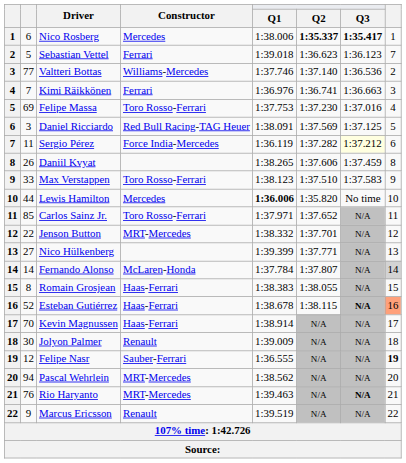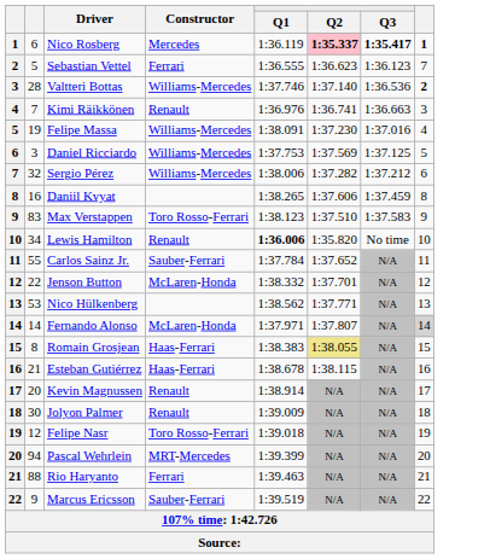Nico Rosberg | Q1: 1:38.006 -> 1:36.119
Nico Rosberg | Q2: no background -> pink background
Nico Rosberg | column 8: normal -> bold
Sebastian Vettel | Q1: 1:39.018 -> 1:36.555
Valtteri Bottas | column 2: 77 -> 28
Valtteri Bottas | column 8: normal -> bold
Kimi Räikkönen | Constructor: Ferrari -> Renault
Felipe Massa | column 2: 69 -> 19
Felipe Massa | Constructor: Toro Rosso-Ferrari -> Williams-Mercedes
Felipe Massa | Q1: 1:37.753 -> 1:38.091
Daniel Ricciardo | Constructor: Red Bull Racing-TAG Heuer -> Williams-Mercedes
Daniel Ricciardo | Q1: 1:38.091 -> 1:37.753
Sergio Pérez | column 2: 11 -> 32
Sergio Pérez | Constructor: Force India-Mercedes -> Williams-Mercedes
Sergio Pérez | Q1: 1:36.119 -> 1:38.006
Sergio Pérez | Q3: lightyellow background -> no background
Daniil Kvyat | column 2: 26 -> 16
Max Verstappen | column 2: 33 -> 83
Lewis Hamilton | column 2: 44 -> 34
Lewis Hamilton | Constructor: Mercedes -> Renault
Carlos Sainz Jr. | column 2: 85 -> 55
Carlos Sainz Jr. | Constructor: Toro Rosso-Ferrari -> Sauber-Ferrari
Carlos Sainz Jr. | Q1: 1:37.971 -> 1:37.784
Jenson Button | Constructor: MRT-Mercedes -> McLaren-Honda
Nico Hülkenberg | column 2: 27 -> 53
Nico Hülkenberg | Q1: 1:39.399 -> 1:38.562
Fernando Alonso | Q1: 1:37.784 -> 1:37.971
Romain Grosjean | Q2: no background -> khaki background
Esteban Gutiérrez | column 2: 52 -> 21
Esteban Gutiérrez | Q3: bold -> normal
Esteban Gutiérrez | column 8: lightsalmon background -> no background
Kevin Magnussen | column 2: 70 -> 20
Kevin Magnussen | Constructor: Haas-Ferrari -> Renault
Felipe Nasr | Constructor: Sauber-Ferrari -> Toro Rosso-Ferrari
Felipe Nasr | Q1: 1:36.555 -> 1:39.018
Felipe Nasr | column 8: bold -> normal
Pascal Wehrlein | Q1: 1:38.562 -> 1:39.399
Rio Haryanto | column 2: 76 -> 88
Rio Haryanto | Constructor: MRT-Mercedes -> Ferrari
Rio Haryanto | Q3: bold -> normal
Marcus Ericsson | Constructor: Renault -> Sauber-Ferrari
